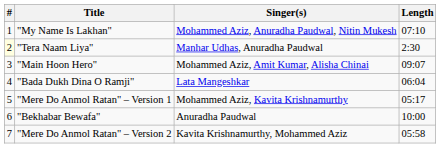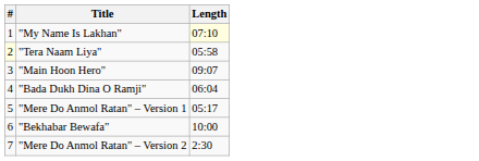- column: Singer(s) | Mohammed Aziz, Anuradha Paudwal, Nitin Mukesh | Manhar Udhas, Anuradha Paudwal | Mohammed Aziz, Amit Kumar, Alisha Chinai | Lata Mangeshkar | Mohammed Aziz, Kavita Krishnamurthy | Anuradha Paudwal | Kavita Krishnamurthy, Mohammed Aziz
"My Name Is Lakhan" | Length: no background -> lightyellow background
"Tera Naam Liya" | Length: 2:30 -> 05:58
"Mere Do Anmol Ratan" – Version 2 | Length: 05:58 -> 2:30
